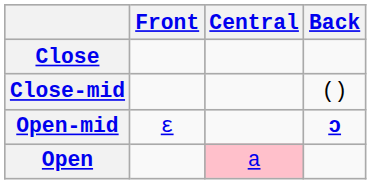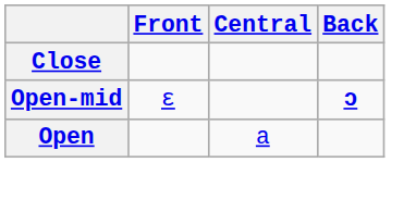- row: Close-mid | ()
Open | Central: pink background -> no background
